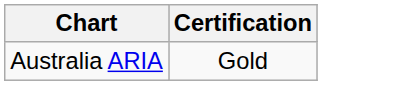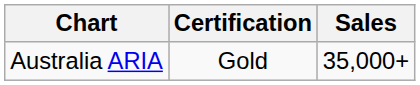+ column: Sales | 35,000+
